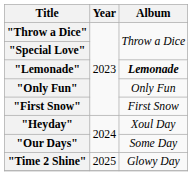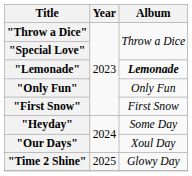"Heyday" | Album: Xoul Day -> Some Day
"Our Days" | Album: Some Day -> Xoul Day
